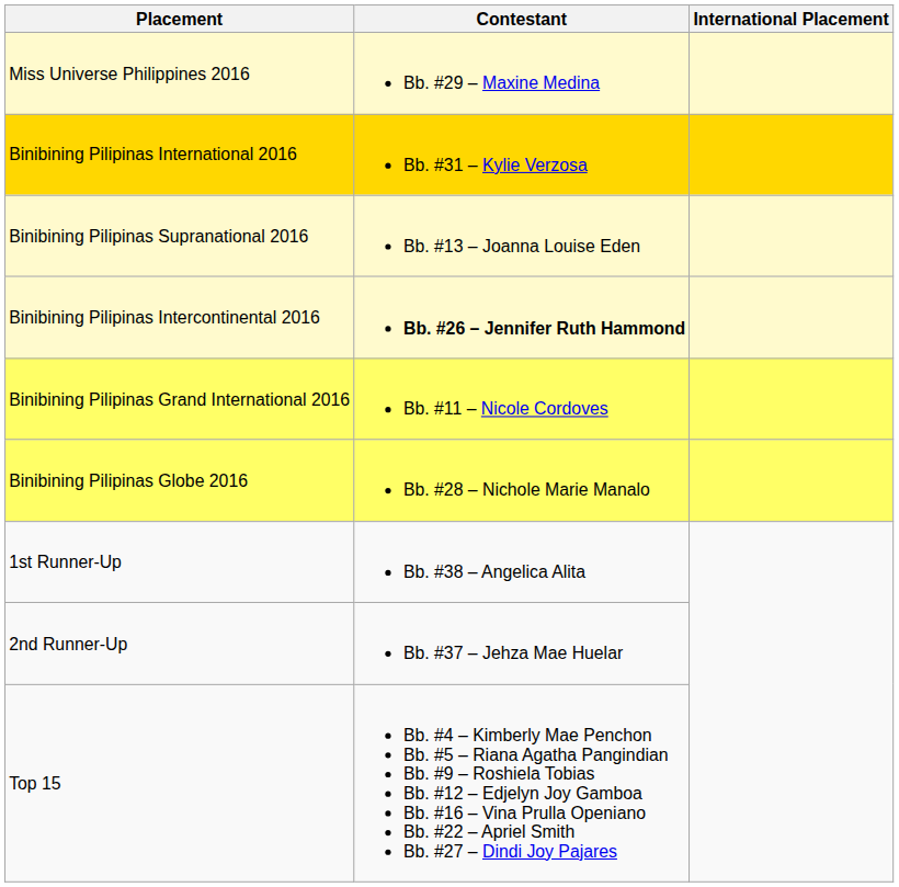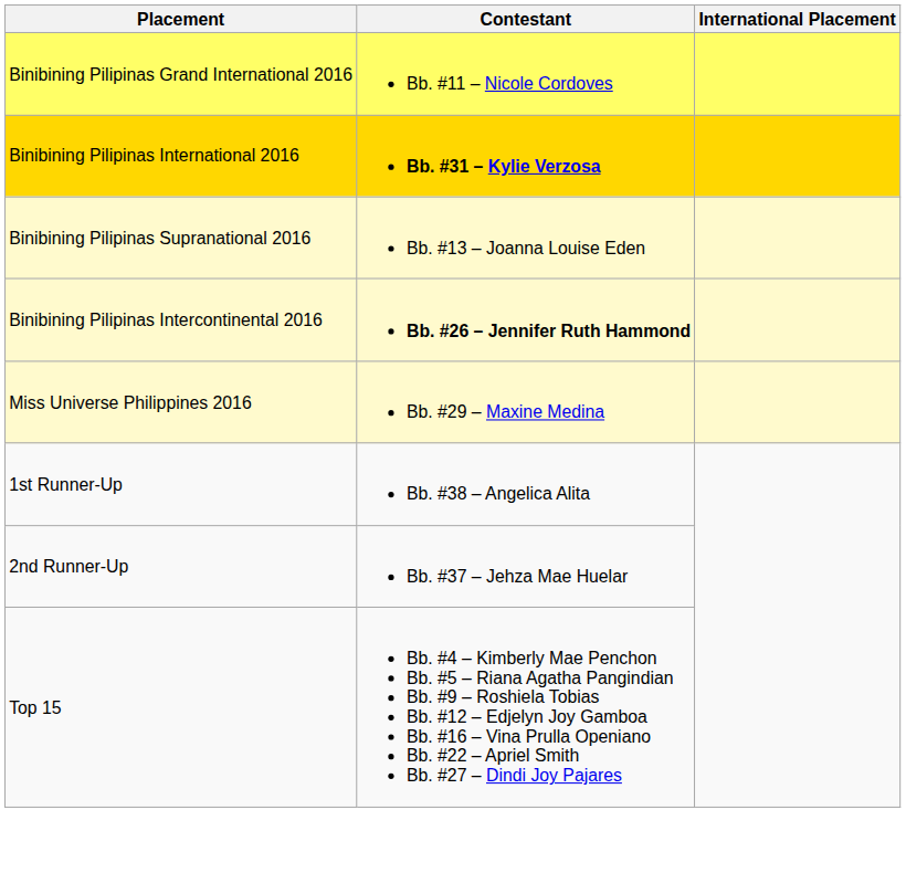rows swapped: Miss Universe Philippines 2016 <-> Binibining Pilipinas Grand International 2016
Binibining Pilipinas International 2016 | Contestant: normal -> bold
- row: Binibining Pilipinas Globe 2016 | Bb. #28 – Nichole Marie Manalo
